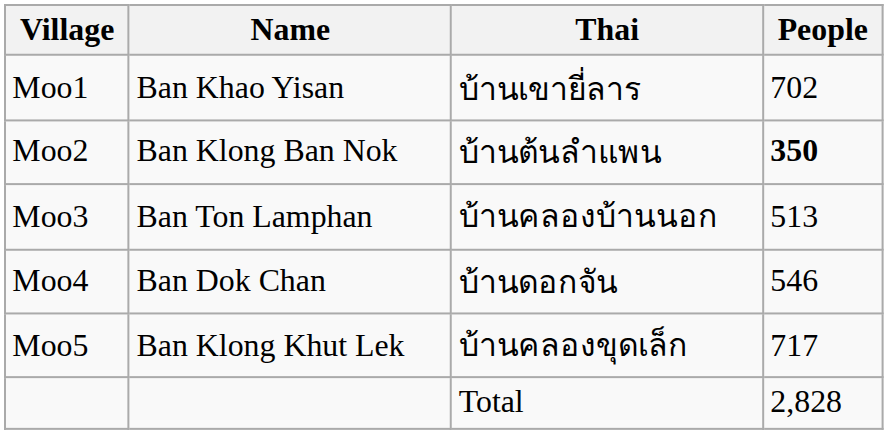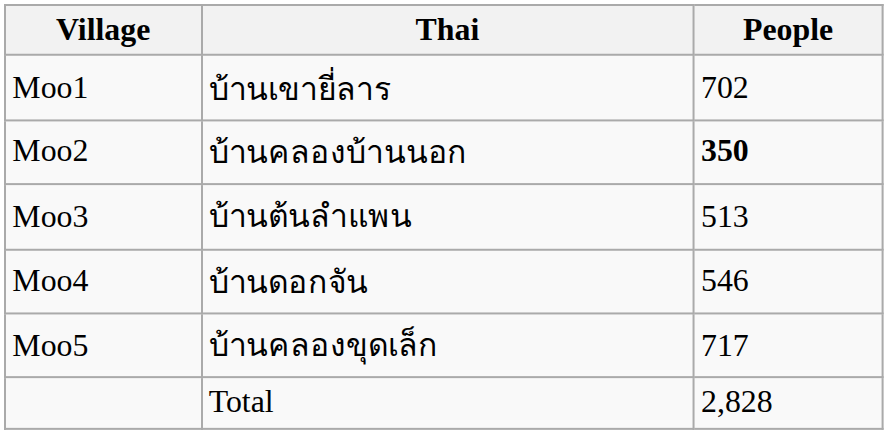- column: Name | Ban Khao Yisan | Ban Klong Ban Nok | Ban Ton Lamphan | Ban Dok Chan | Ban Klong Khut Lek
Moo2 | Thai: บ้านต้นลำแพน -> บ้านคลองบ้านนอก
Moo3 | Thai: บ้านคลองบ้านนอก -> บ้านต้นลำแพน
